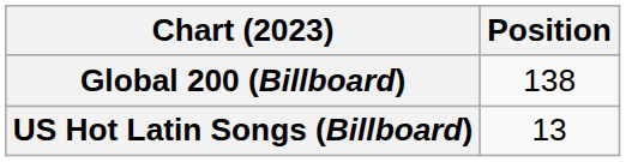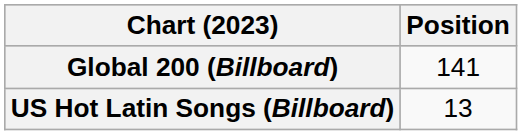Global 200 (Billboard) | Position: 138 -> 141
